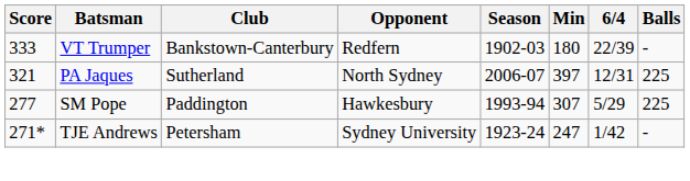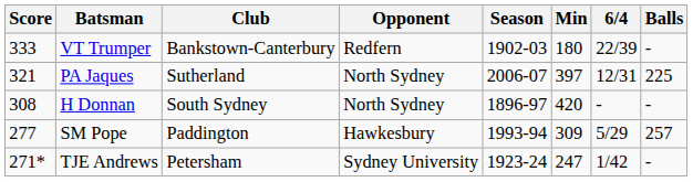+ row: 308 | H Donnan | South Sydney | North Sydney | 1896-97 | 420 | - | -
SM Pope | Min: 307 -> 309
SM Pope | Balls: 225 -> 257
